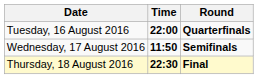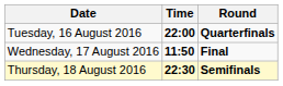Wednesday, 17 August 2016 | Round: Semifinals -> Final
Thursday, 18 August 2016 | Round: Final -> Semifinals
